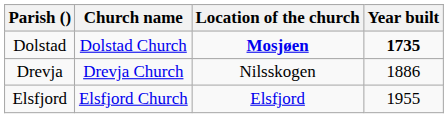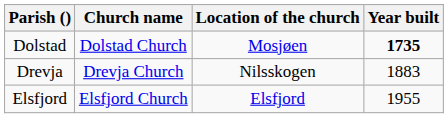Dolstad | Location of the church: bold -> normal
Drevja | Year built: 1886 -> 1883
